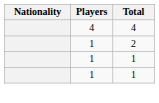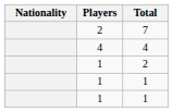+ row: 2 | 7
